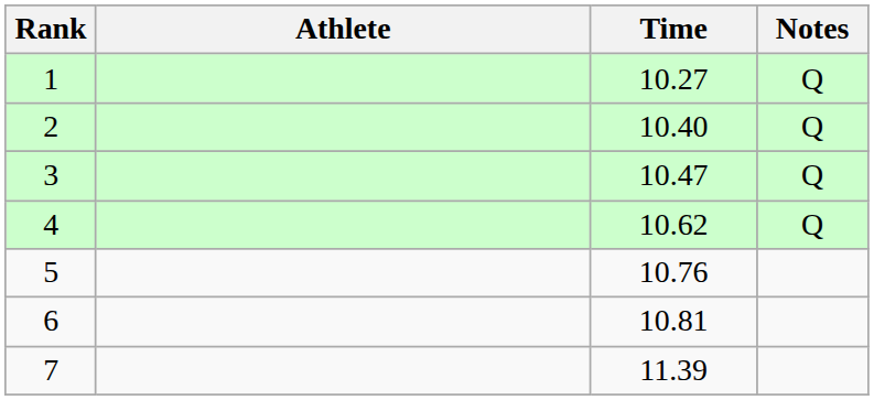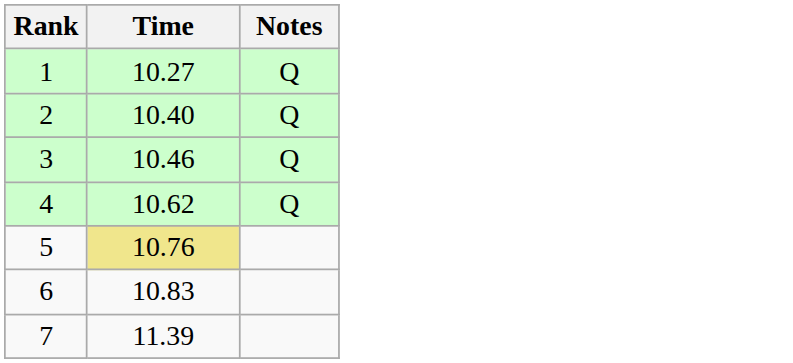- column: Athlete
3 | Time: 10.47 -> 10.46
5 | Time: no background -> khaki background
6 | Time: 10.81 -> 10.83
